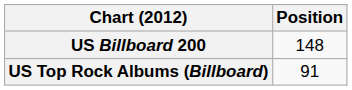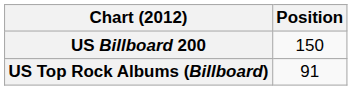US Billboard 200 | Position: 148 -> 150
